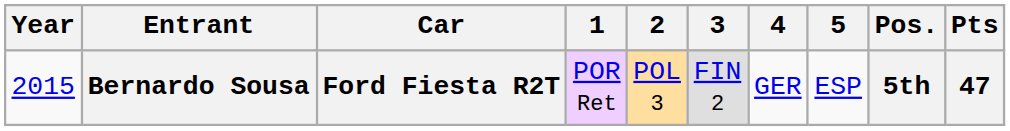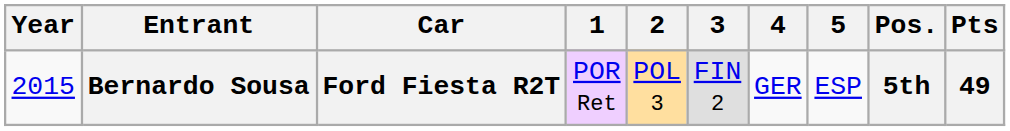Bernardo Sousa | Pts: 47 -> 49
